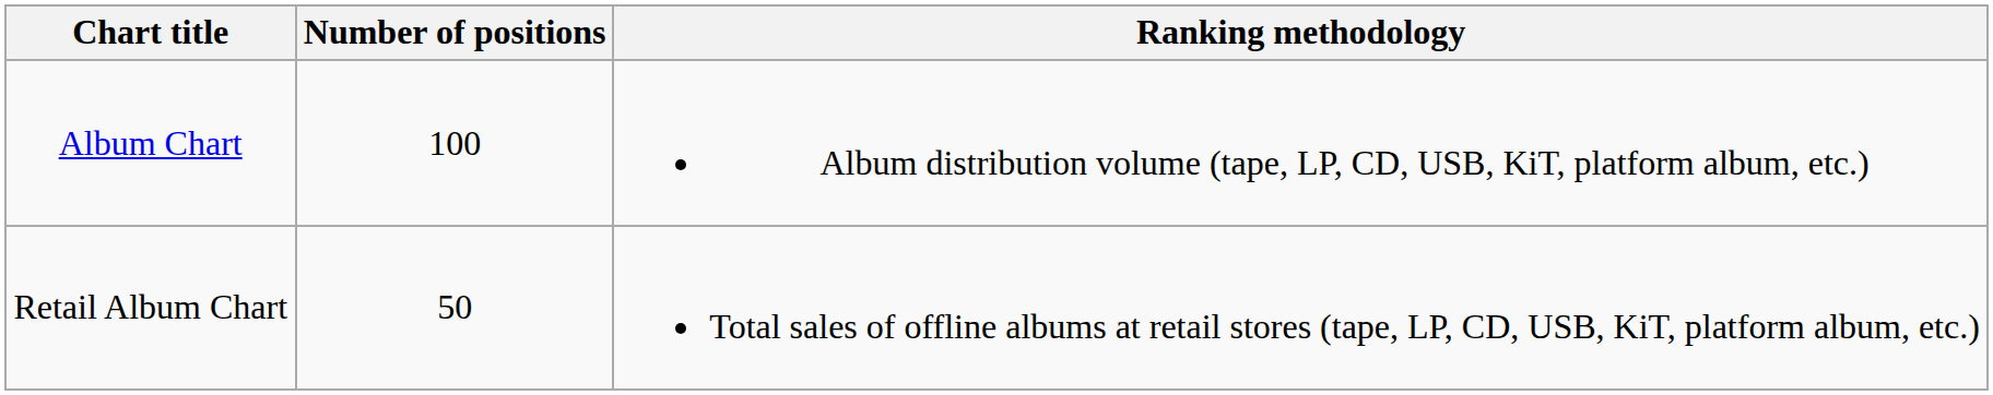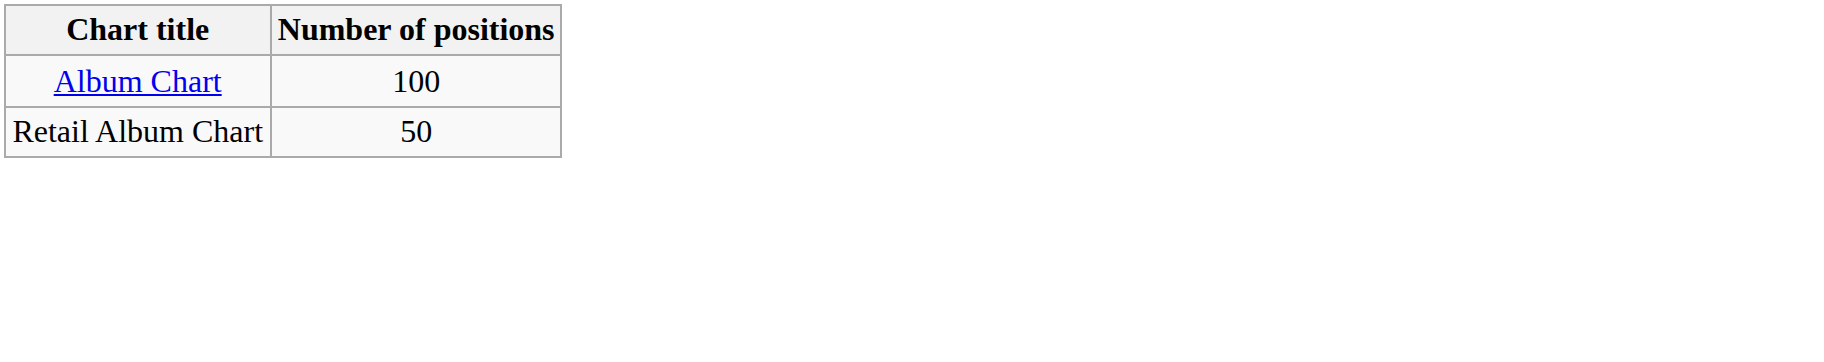- column: Ranking methodology | Album distribution volume (tape, LP, CD, USB, KiT, platform album, etc.) | Total sales of offline albums at retail stores (tape, LP, CD, USB, KiT, platform album, etc.)
